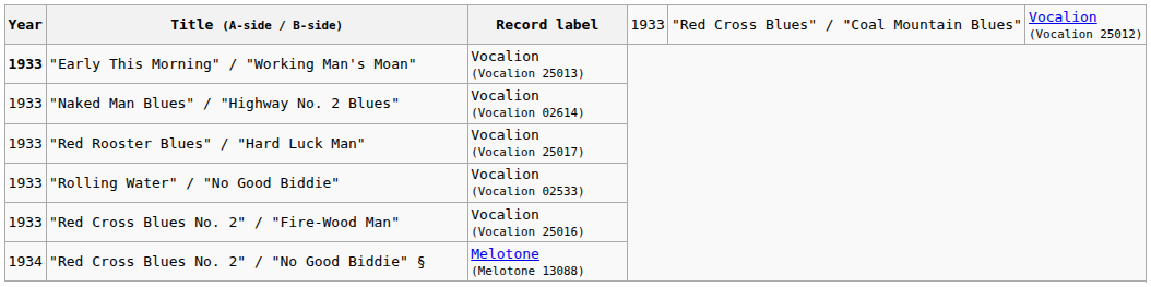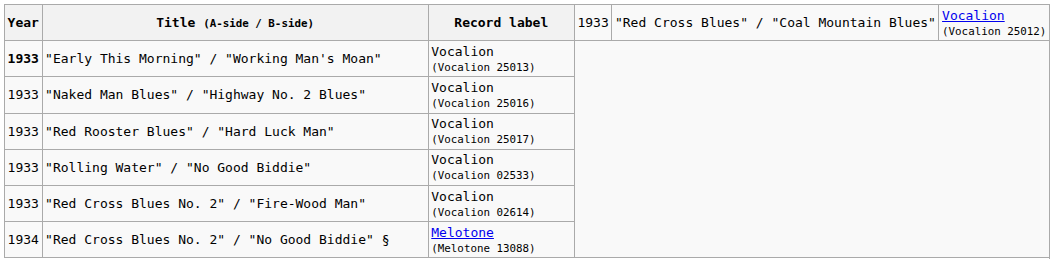"Naked Man Blues" / "Highway No. 2 Blues" | Record label: Vocalion (Vocalion 02614) -> Vocalion (Vocalion 25016)
"Red Cross Blues No. 2" / "Fire-Wood Man" | Record label: Vocalion (Vocalion 25016) -> Vocalion (Vocalion 02614)
